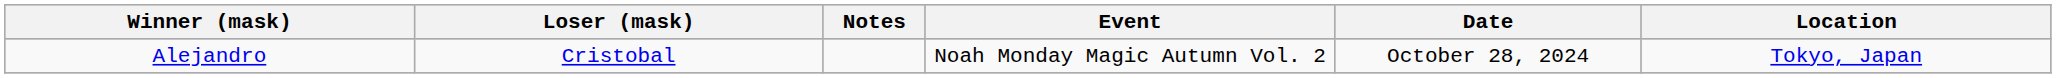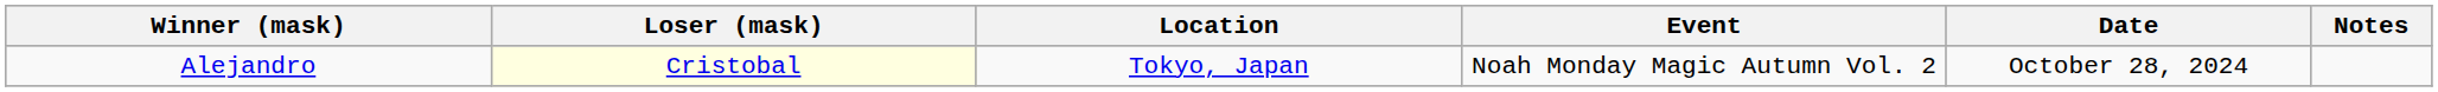columns swapped: Location <-> Notes
Alejandro | Loser (mask): no background -> lightyellow background
